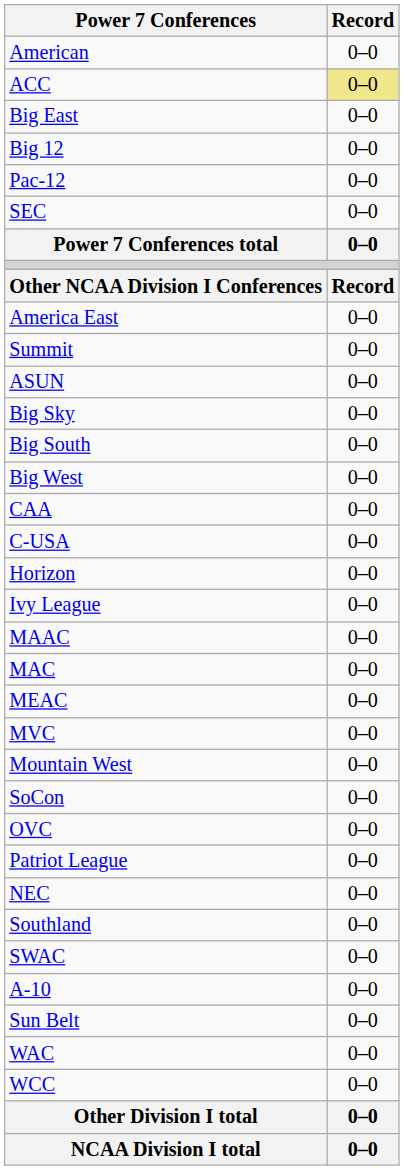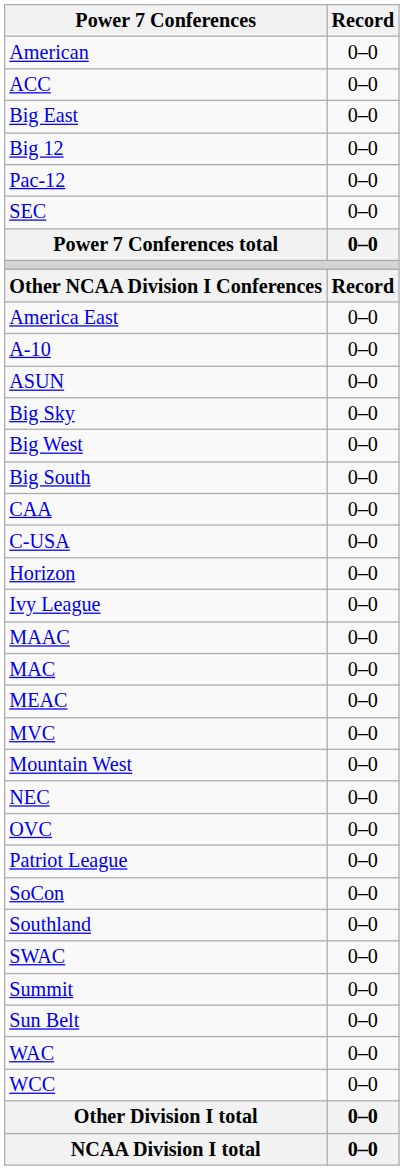ACC | Record: khaki background -> no background
rows swapped: A-10 <-> Summit
rows swapped: Big South <-> Big West
rows swapped: NEC <-> SoCon
